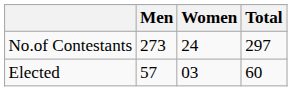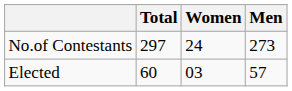columns swapped: Men <-> Total
